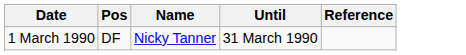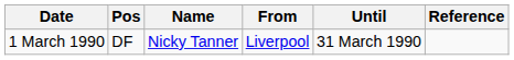+ column: From | Liverpool
